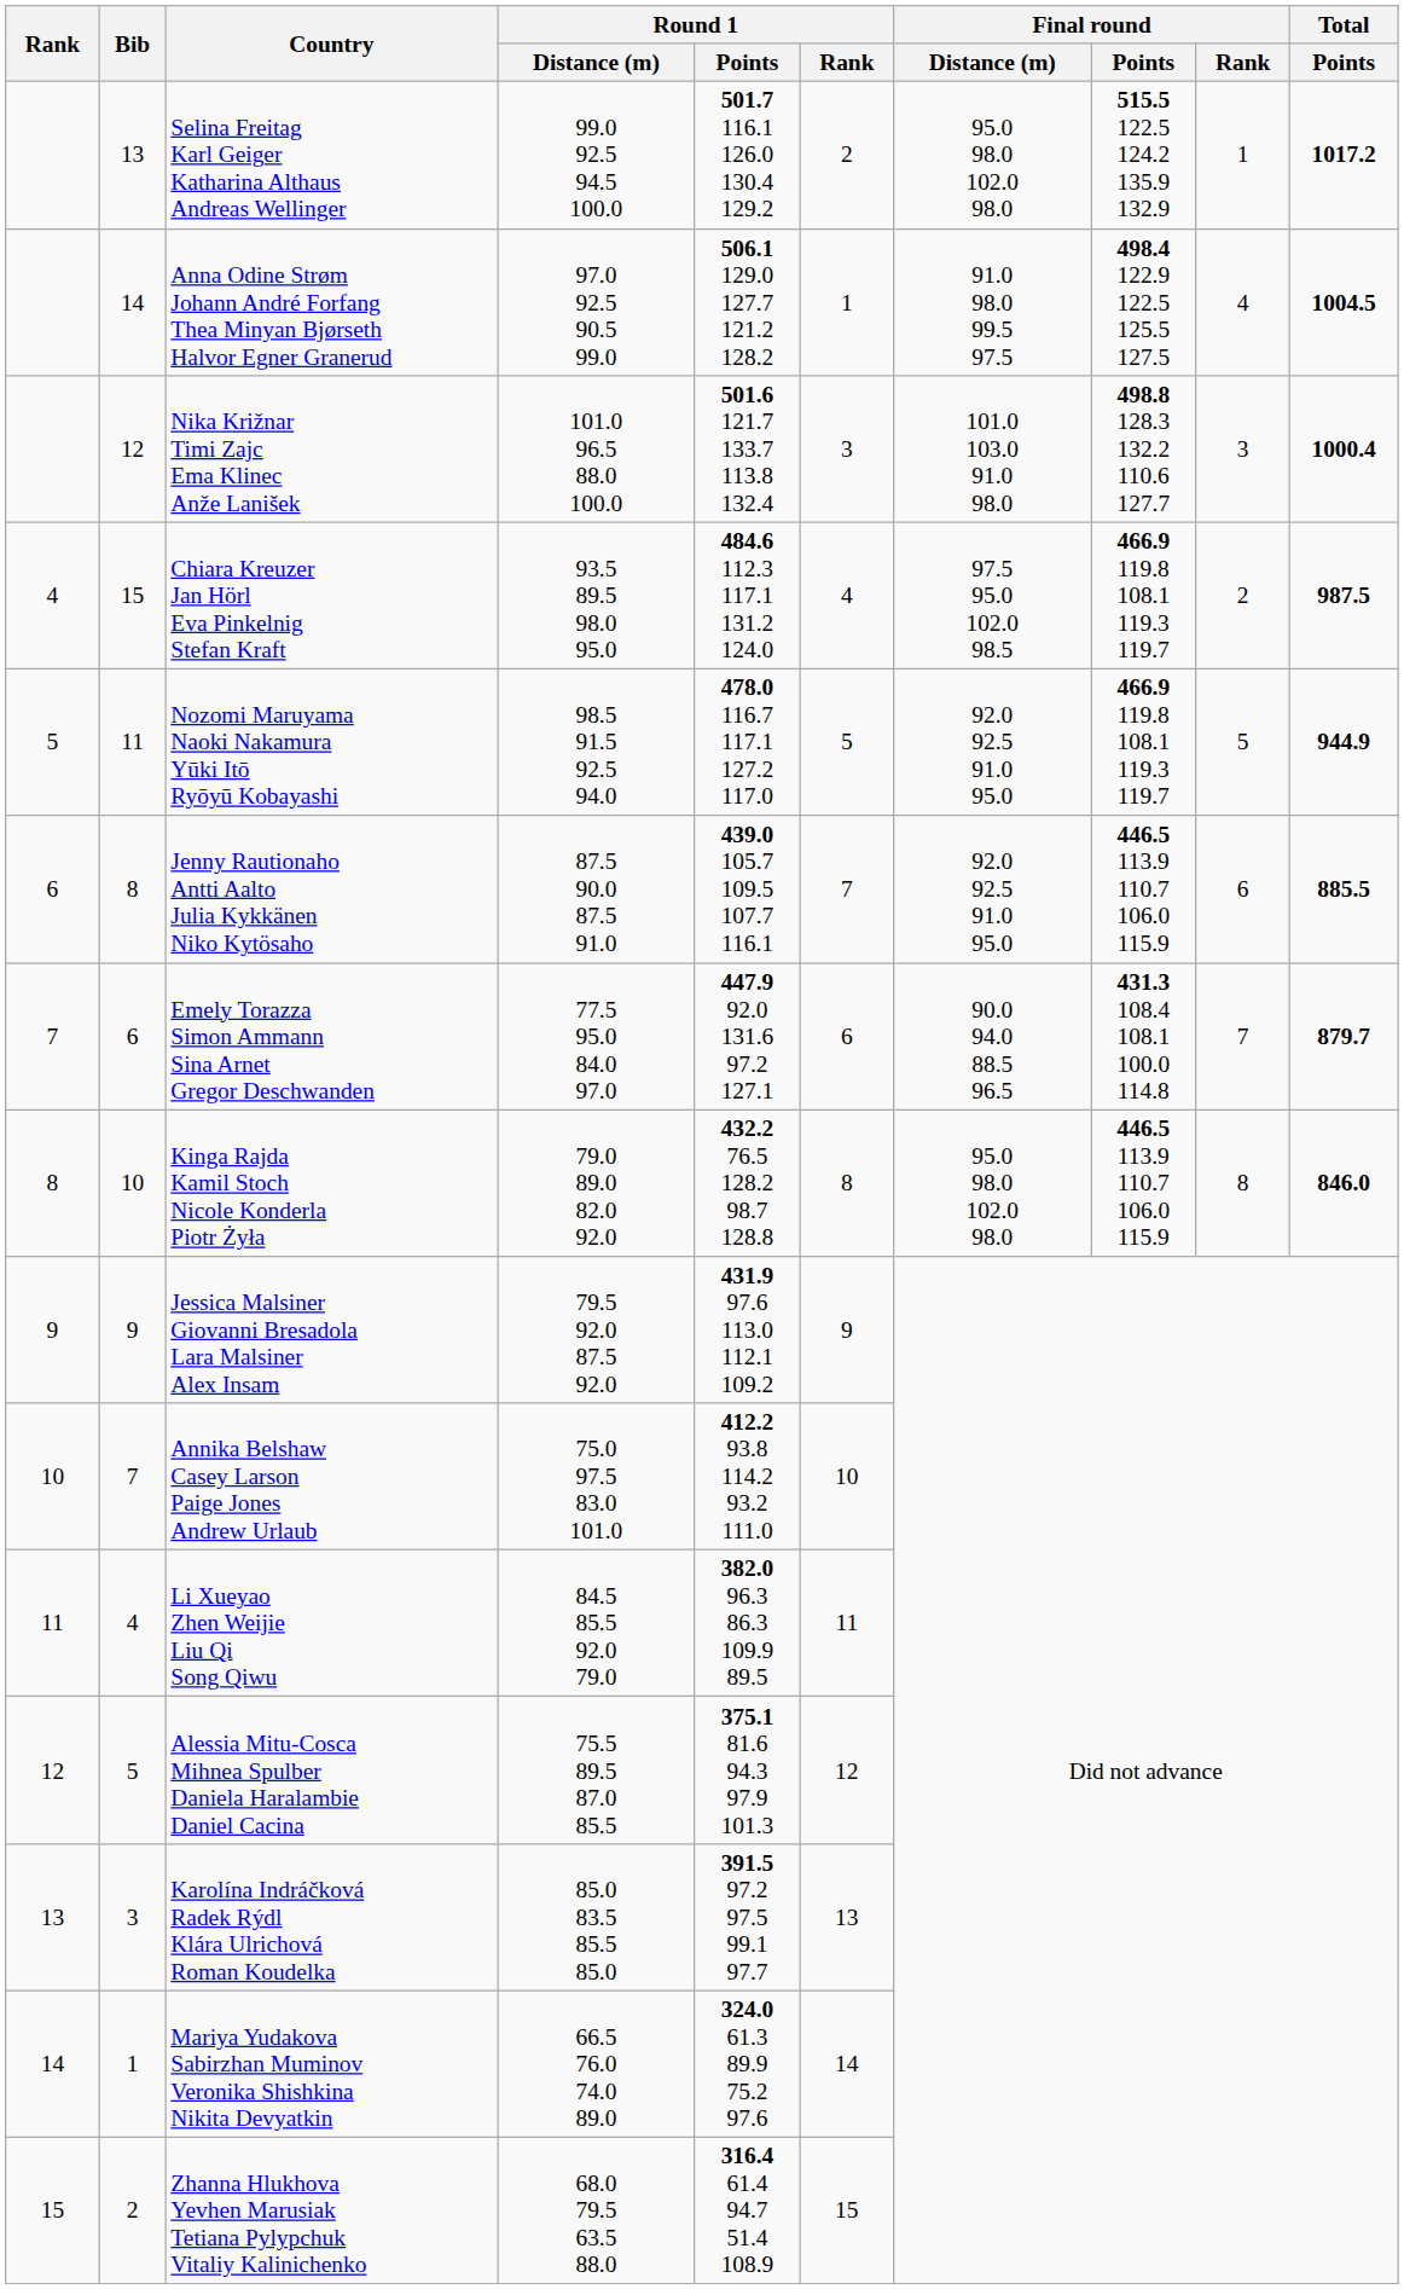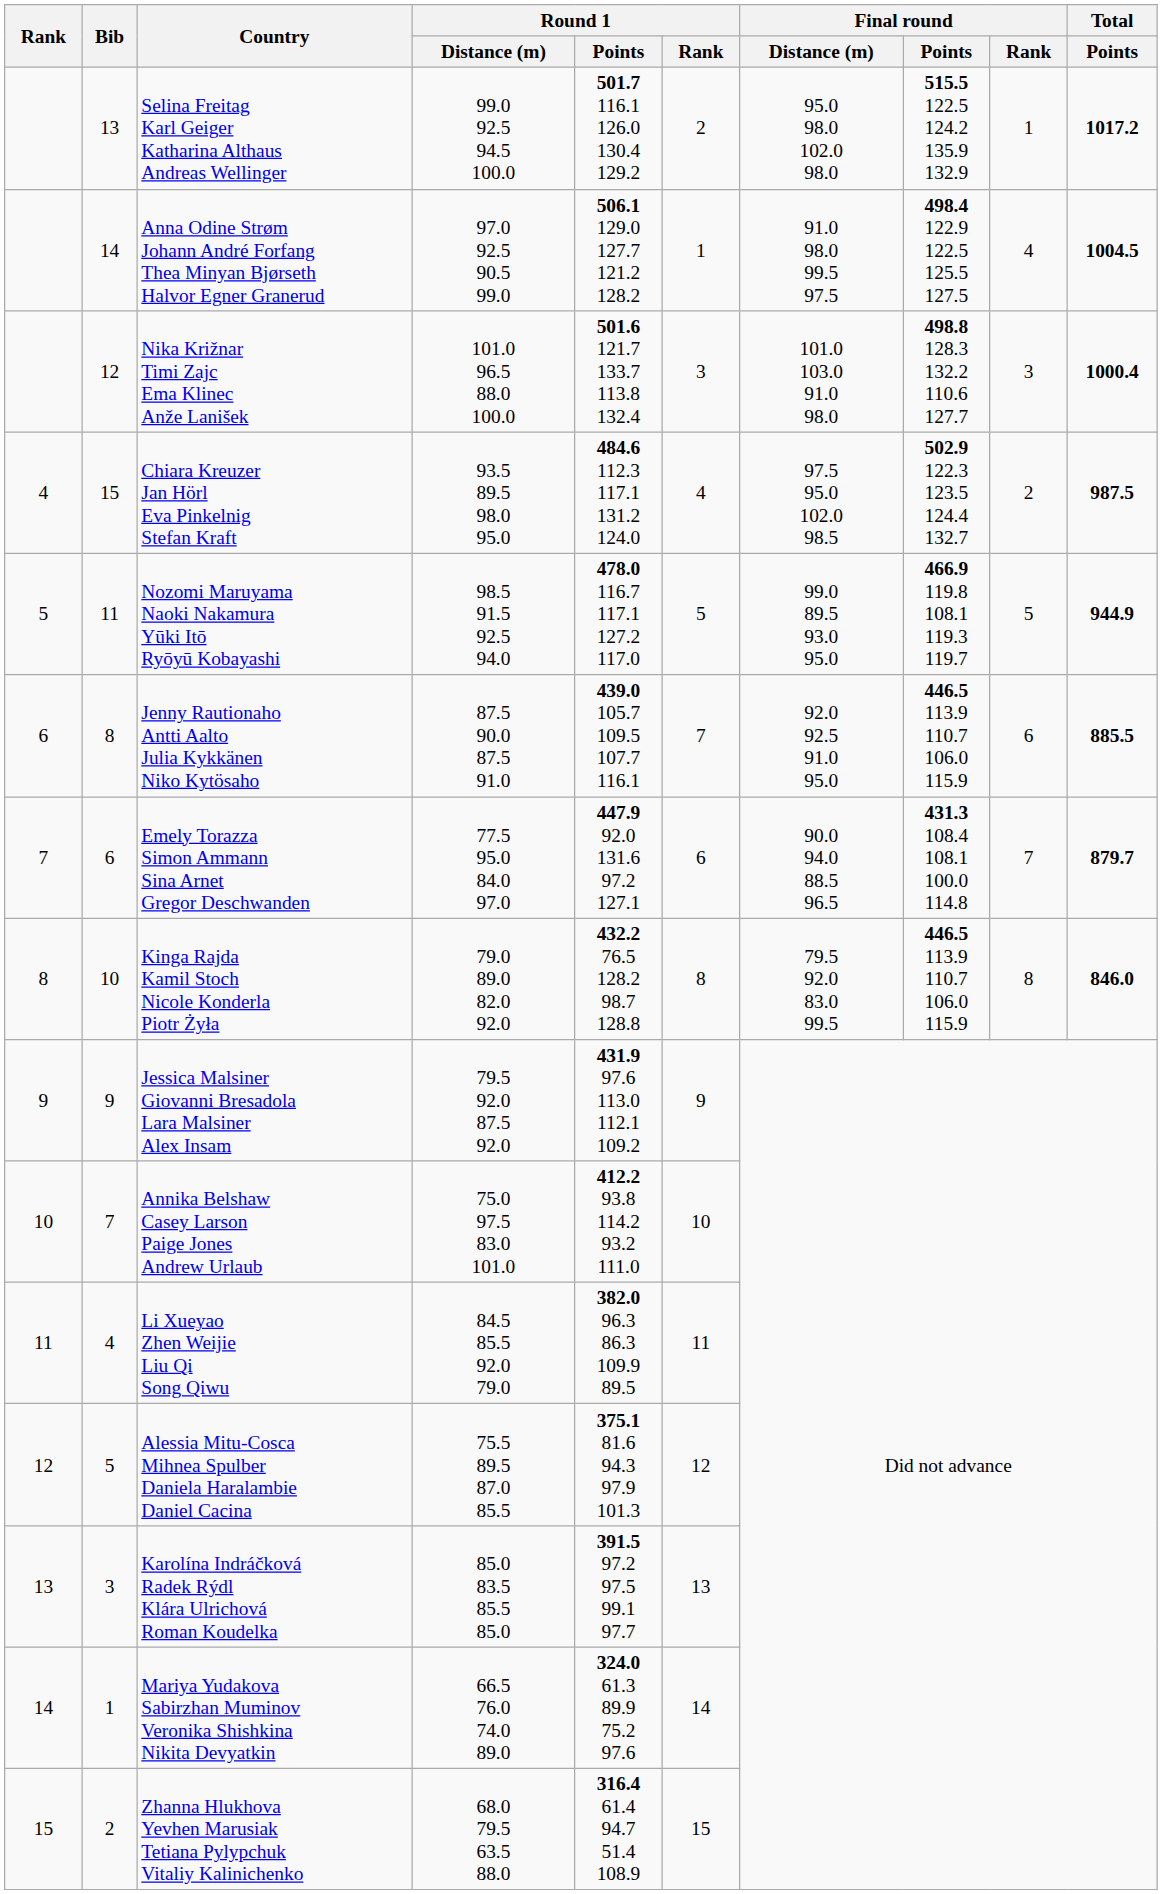Chiara Kreuzer Jan Hörl Eva Pinkelnig Stefan Kraft | Final round / Points: 466.9 119.8 108.1 119.3 119.7 -> 502.9 122.3 123.5 124.4 132.7
Nozomi Maruyama Naoki Nakamura Yūki Itō Ryōyū Kobayashi | Final round / Distance (m): 92.0 92.5 91.0 95.0 -> 99.0 89.5 93.0 95.0
Kinga Rajda Kamil Stoch Nicole Konderla Piotr Żyła | Final round / Distance (m): 95.0 98.0 102.0 98.0 -> 79.5 92.0 83.0 99.5
